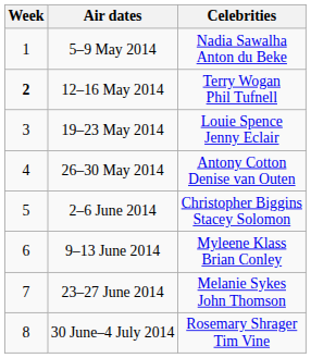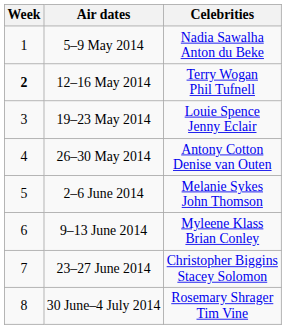2–6 June 2014 | Celebrities: Christopher Biggins Stacey Solomon -> Melanie Sykes John Thomson
23–27 June 2014 | Celebrities: Melanie Sykes John Thomson -> Christopher Biggins Stacey Solomon
